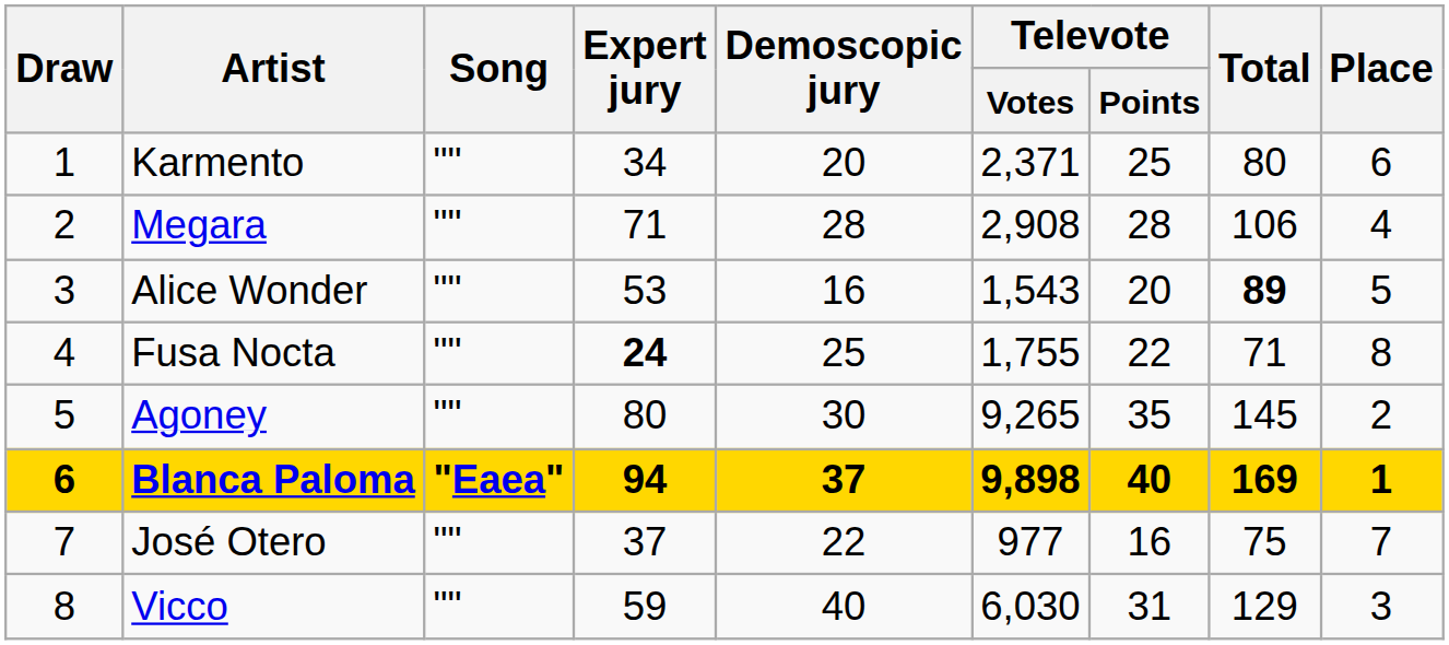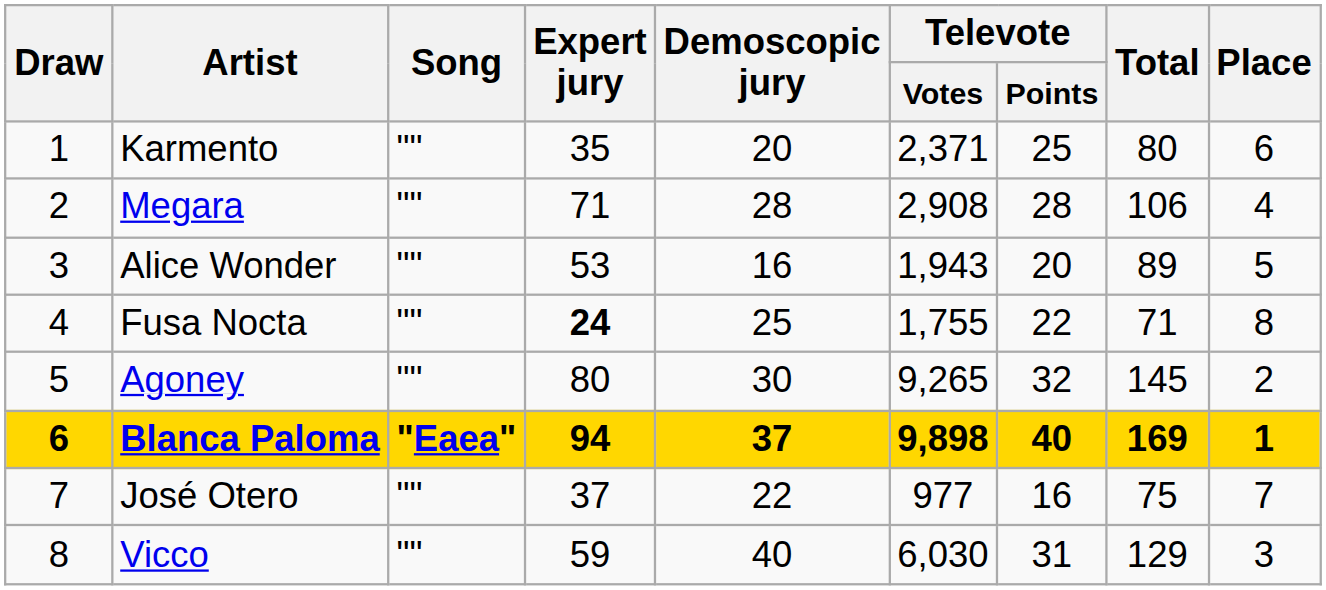Karmento | Expert jury: 34 -> 35
Alice Wonder | Televote / Votes: 1,543 -> 1,943
Alice Wonder | Total: bold -> normal
Agoney | Televote / Points: 35 -> 32
